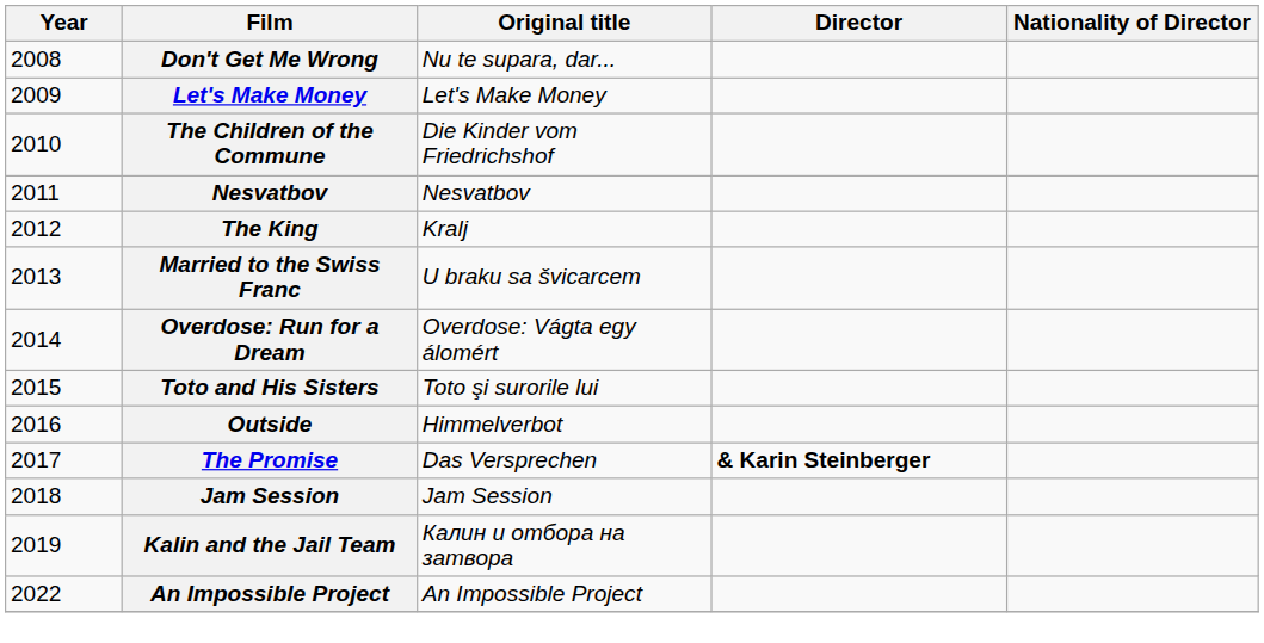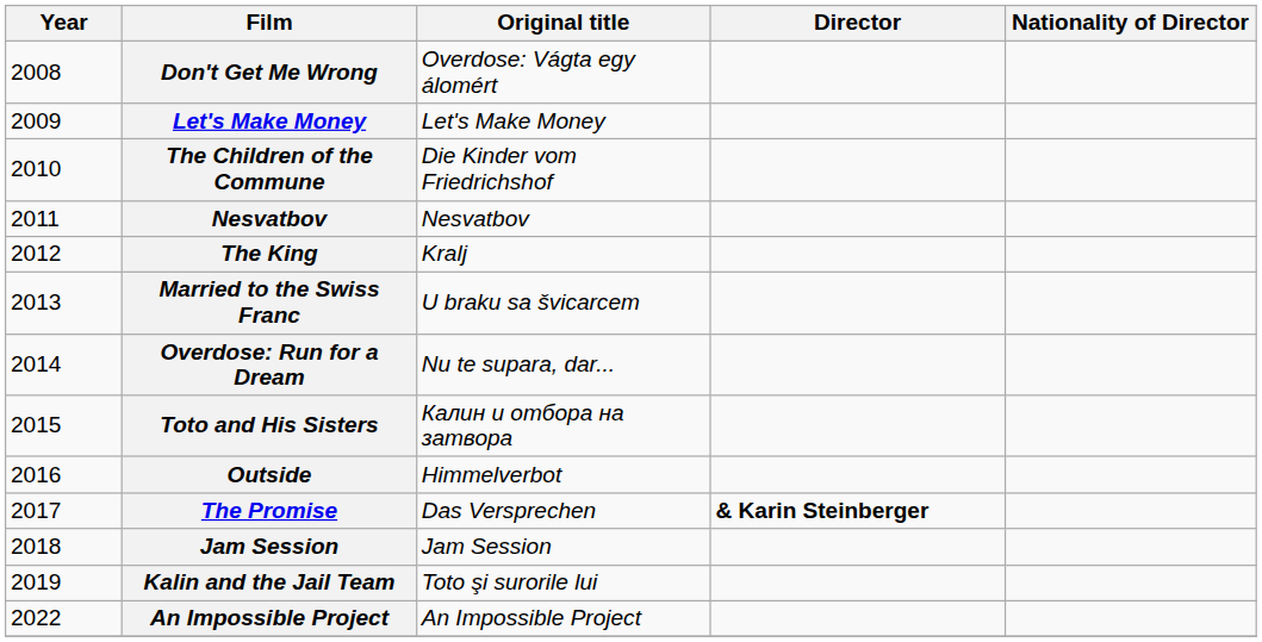Don't Get Me Wrong | Original title: Nu te supara, dar... -> Overdose: Vágta egy álomért
Overdose: Run for a Dream | Original title: Overdose: Vágta egy álomért -> Nu te supara, dar...
Toto and His Sisters | Original title: Toto şi surorile lui -> Калин и отбора на затвора
Kalin and the Jail Team | Original title: Калин и отбора на затвора -> Toto şi surorile lui
